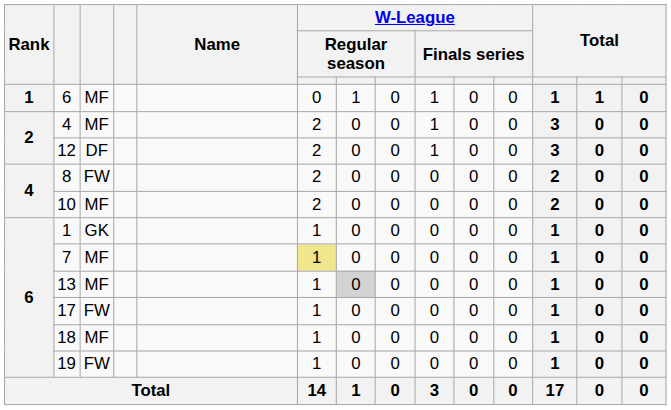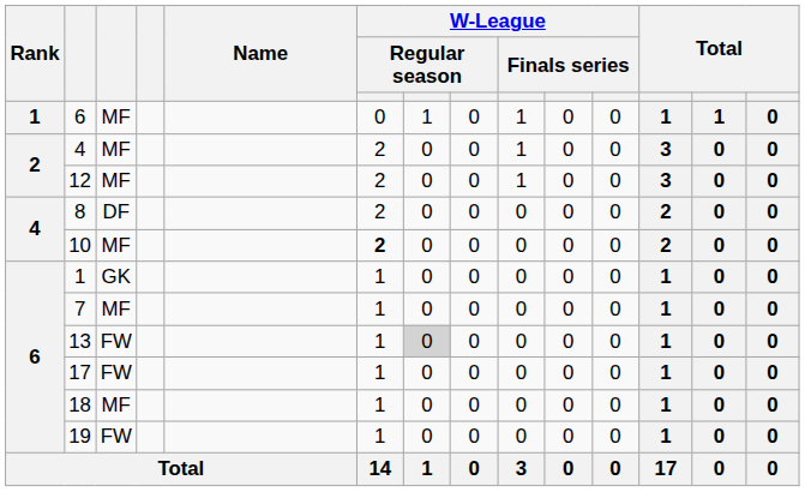12 | column 3: DF -> MF
8 | column 3: FW -> DF
10 | column 6: normal -> bold
7 | column 6: khaki background -> no background
13 | column 3: MF -> FW
